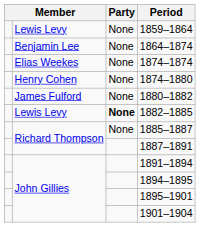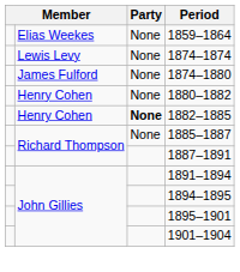1859–1864 | column 2: Lewis Levy -> Elias Weekes
- row: Benjamin Lee | None | 1864–1874
1874–1874 | column 2: Elias Weekes -> Lewis Levy
1874–1880 | column 2: Henry Cohen -> James Fulford
1880–1882 | column 2: James Fulford -> Henry Cohen
1882–1885 | column 2: Lewis Levy -> Henry Cohen
